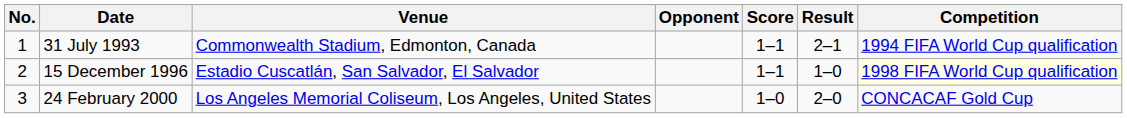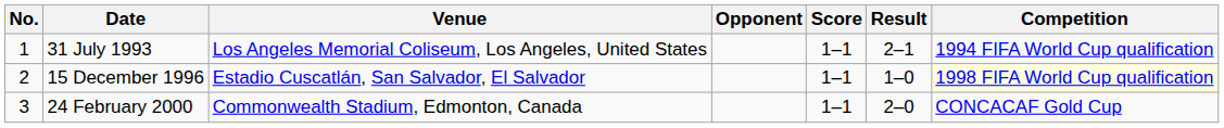31 July 1993 | Venue: Commonwealth Stadium, Edmonton, Canada -> Los Angeles Memorial Coliseum, Los Angeles, United States
24 February 2000 | Venue: Los Angeles Memorial Coliseum, Los Angeles, United States -> Commonwealth Stadium, Edmonton, Canada
24 February 2000 | Score: 1–0 -> 1–1
